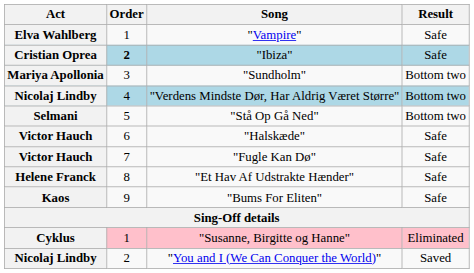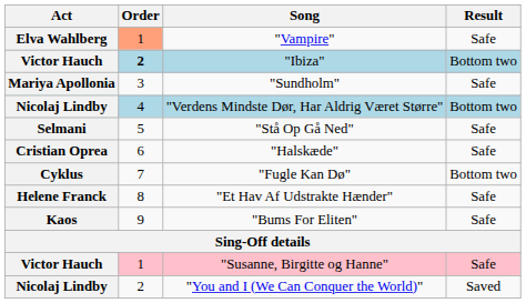"Vampire" | Order: no background -> lightsalmon background
"Ibiza" | Act: Cristian Oprea -> Victor Hauch
"Ibiza" | Result: Safe -> Bottom two
"Sundholm" | Result: Bottom two -> Safe
"Stå Op Gå Ned" | Result: Bottom two -> Safe
"Halskæde" | Act: Victor Hauch -> Cristian Oprea
"Fugle Kan Dø" | Act: Victor Hauch -> Cyklus
"Fugle Kan Dø" | Result: Safe -> Bottom two
"Susanne, Birgitte og Hanne" | Act: Cyklus -> Victor Hauch
"Susanne, Birgitte og Hanne" | Result: Eliminated -> Safe
